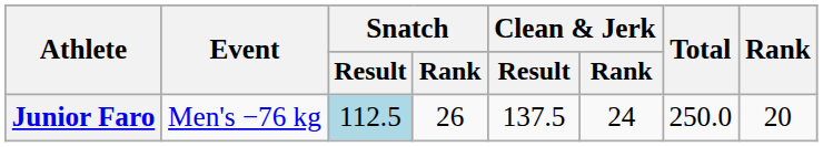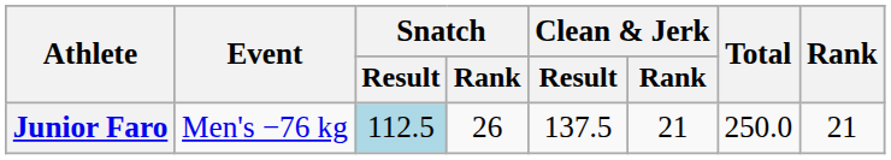Junior Faro | Clean & Jerk / Rank: 24 -> 21
Junior Faro | Rank: 20 -> 21
